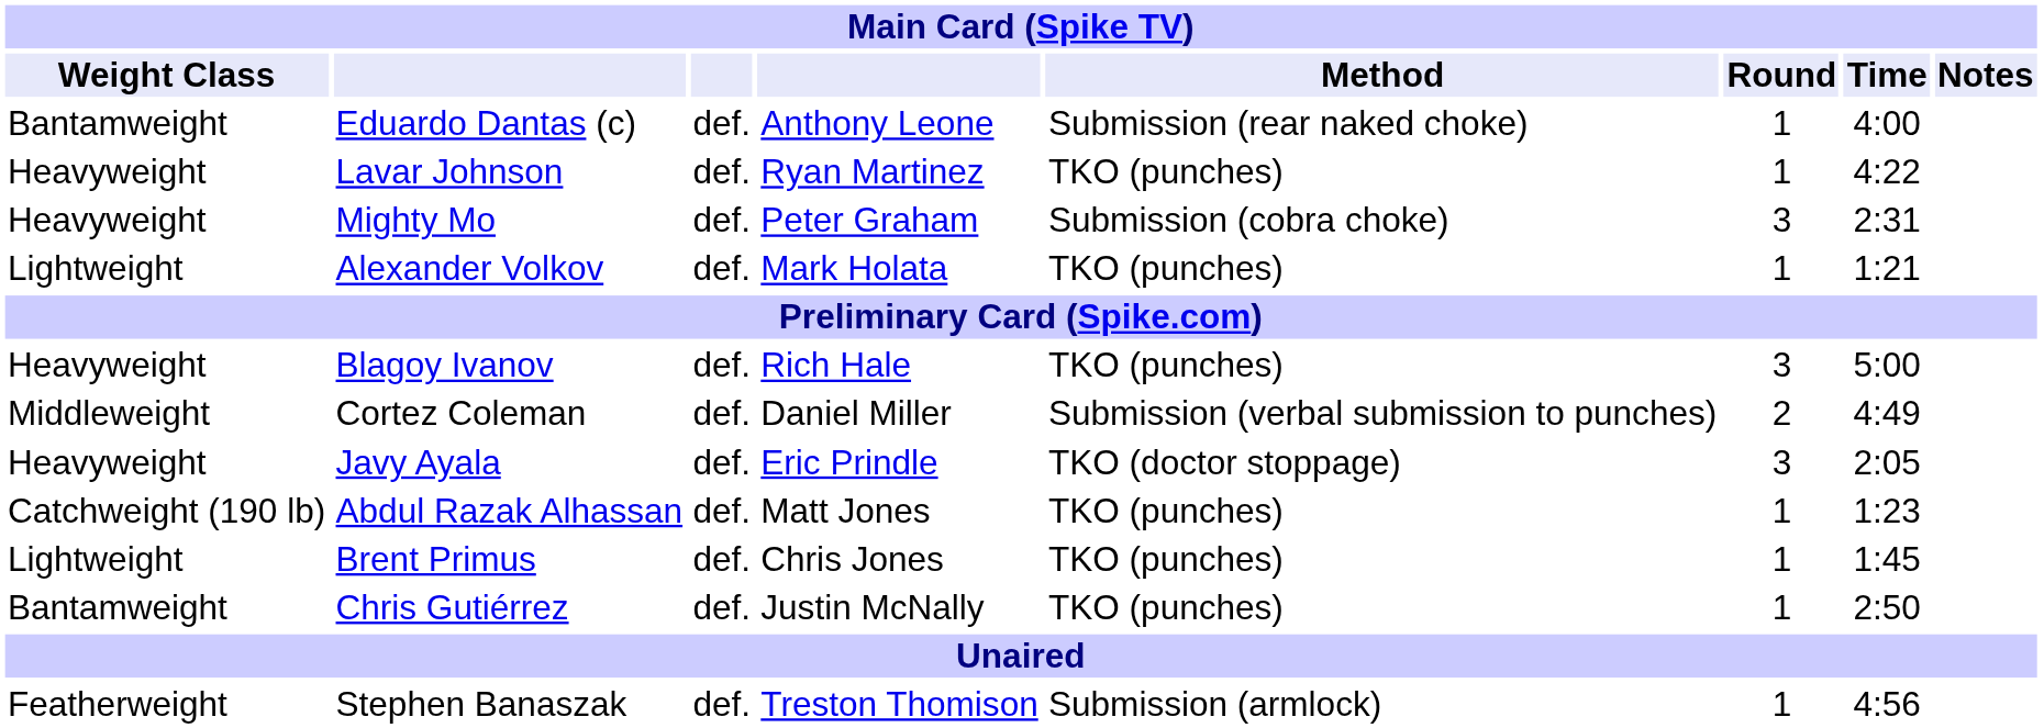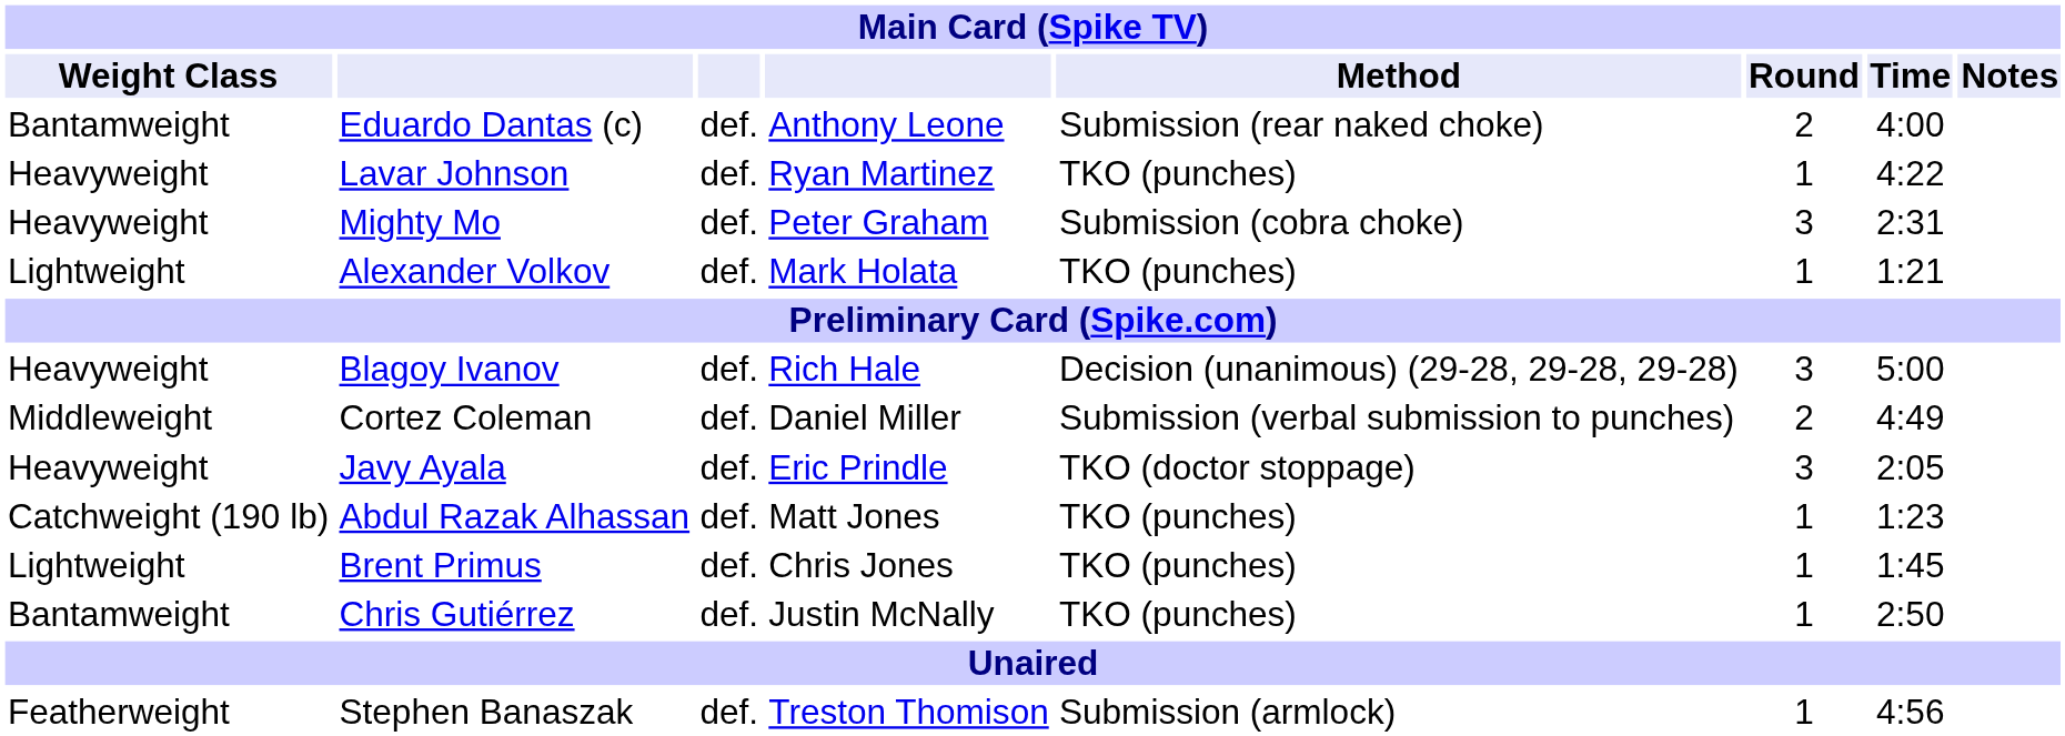Eduardo Dantas (c) | Round: 1 -> 2
Blagoy Ivanov | Method: TKO (punches) -> Decision (unanimous) (29-28, 29-28, 29-28)
